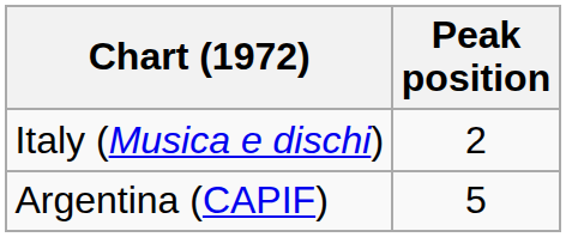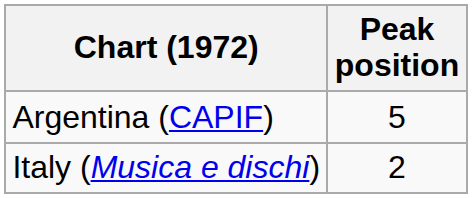rows swapped: Argentina (CAPIF) <-> Italy (Musica e dischi)
